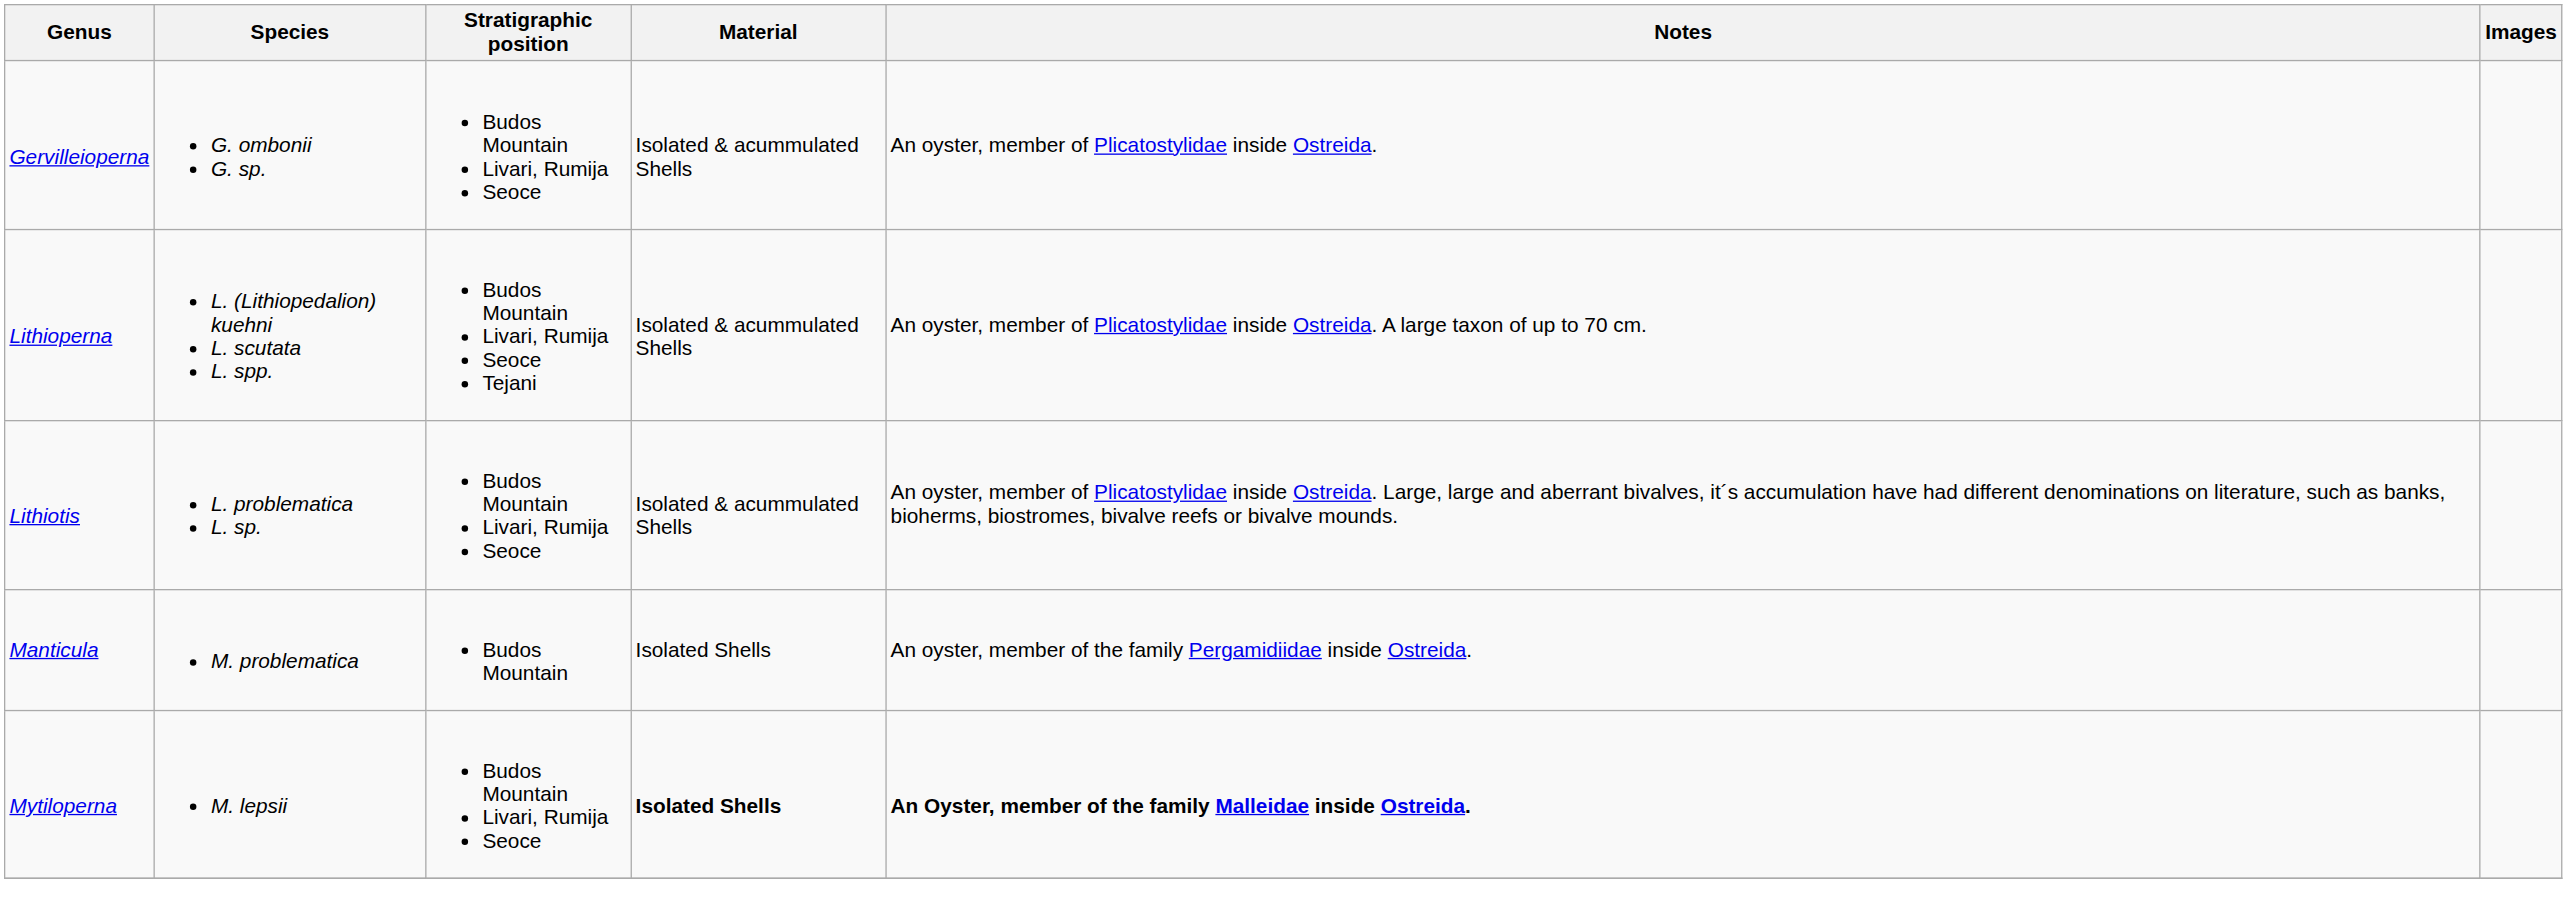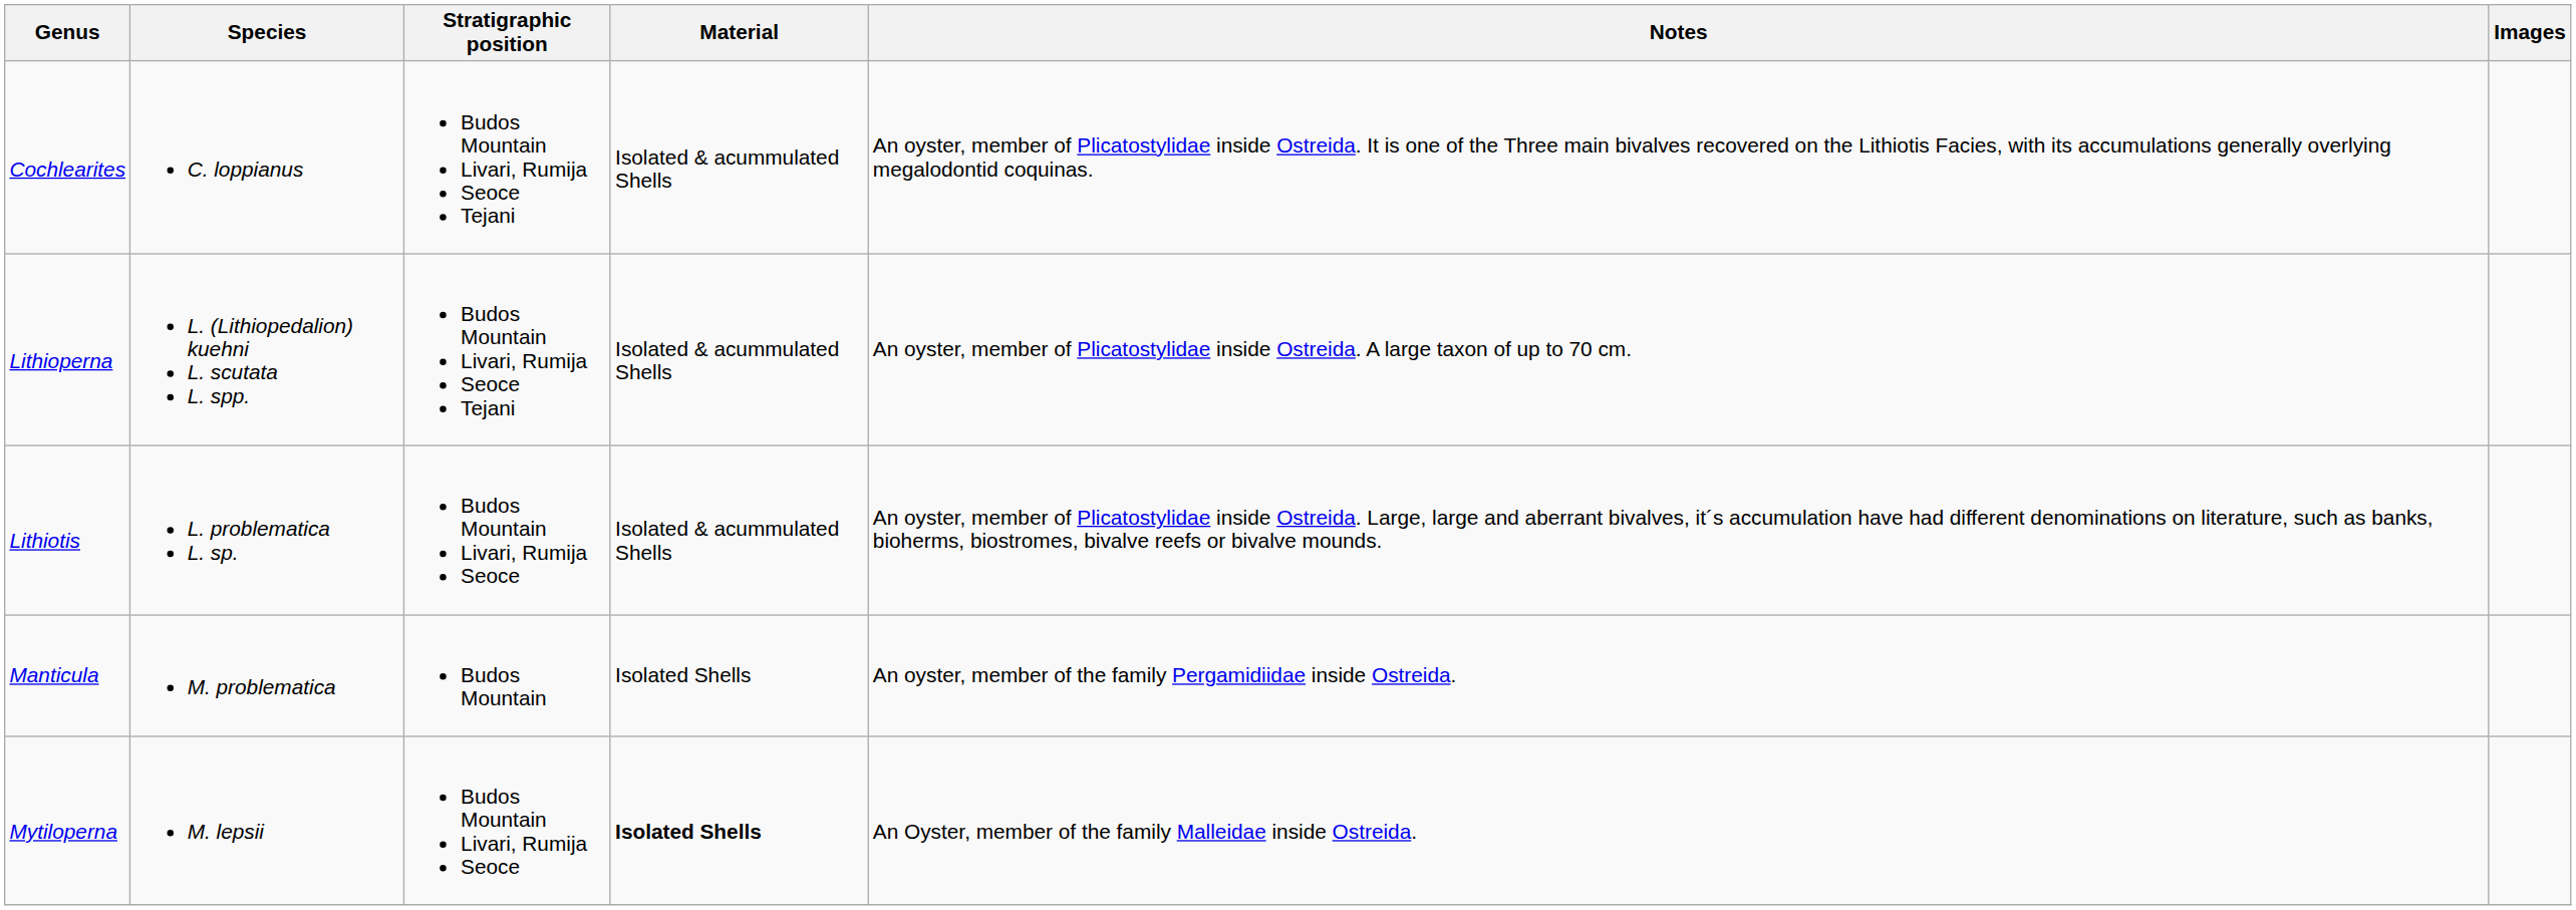+ row: Cochlearites | C. loppianus | Budos Mountain Livari, Rumija Seoce Tejani | Isolated & acummulated Shells | An oyster, member of Plicatostylidae inside Ostreida. It is one of the Three main bivalves recovered on the Lithiotis Facies, with its accumulations generally overlying megalodontid coquinas.
- row: Gervilleioperna | G. ombonii G. sp. | Budos Mountain Livari, Rumija Seoce | Isolated & acummulated Shells | An oyster, member of Plicatostylidae inside Ostreida.
Mytiloperna | Notes: bold -> normal
